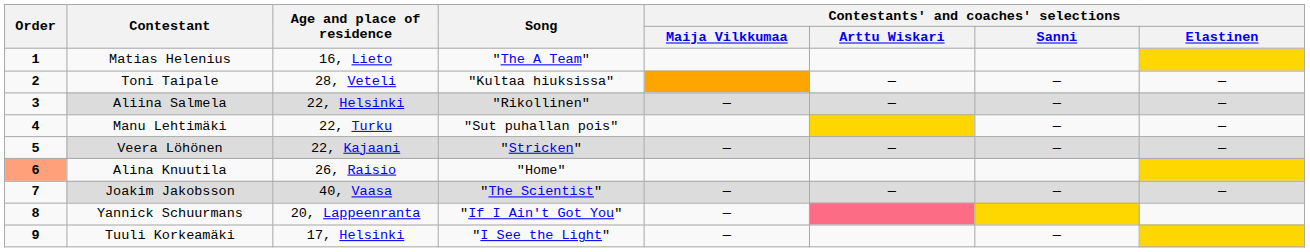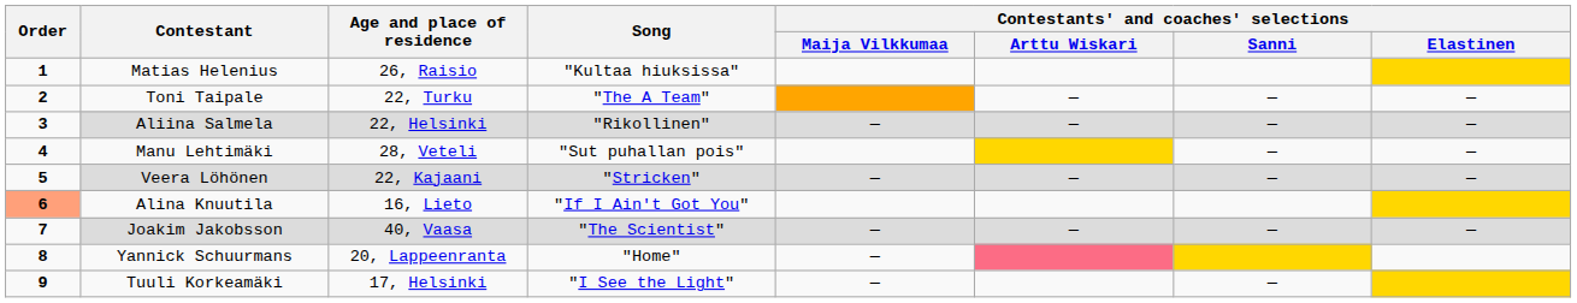Matias Helenius | Age and place of residence: 16, Lieto -> 26, Raisio
Matias Helenius | Song: "The A Team" -> "Kultaa hiuksissa"
Toni Taipale | Age and place of residence: 28, Veteli -> 22, Turku
Toni Taipale | Song: "Kultaa hiuksissa" -> "The A Team"
Manu Lehtimäki | Age and place of residence: 22, Turku -> 28, Veteli
Alina Knuutila | Age and place of residence: 26, Raisio -> 16, Lieto
Alina Knuutila | Song: "Home" -> "If I Ain't Got You"
Yannick Schuurmans | Song: "If I Ain't Got You" -> "Home"
